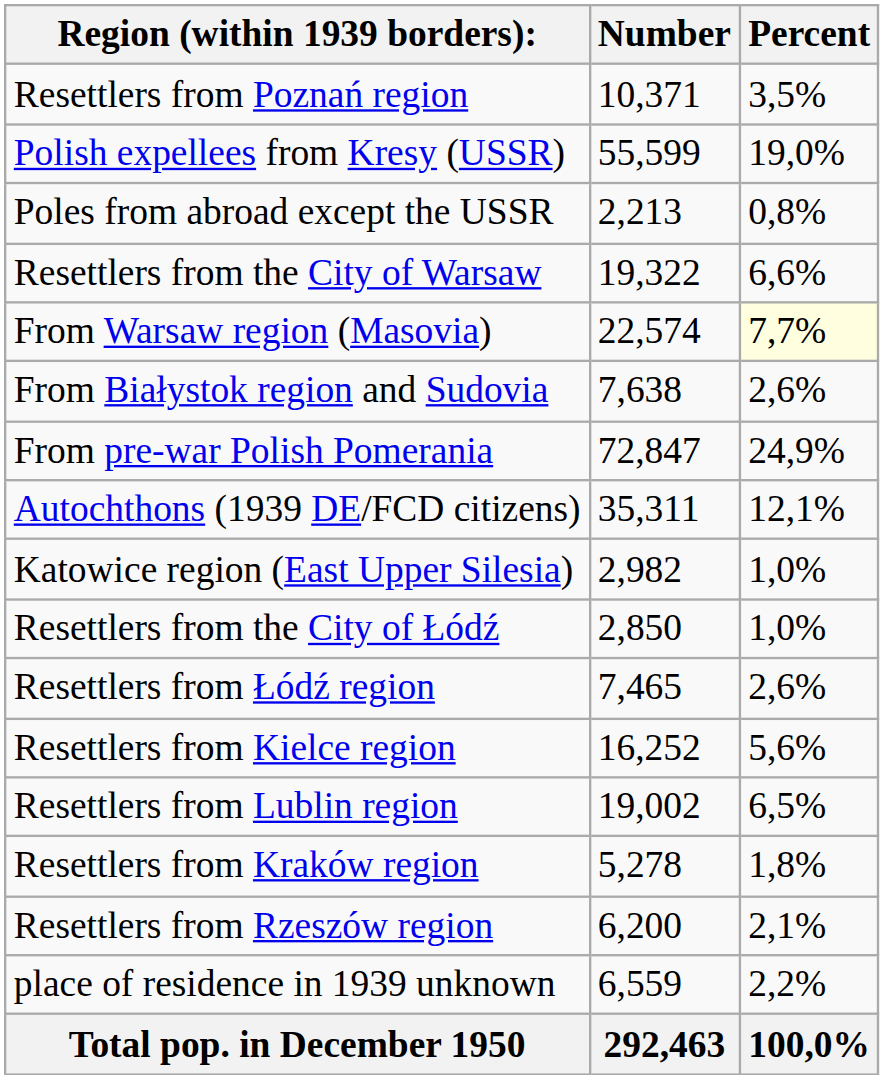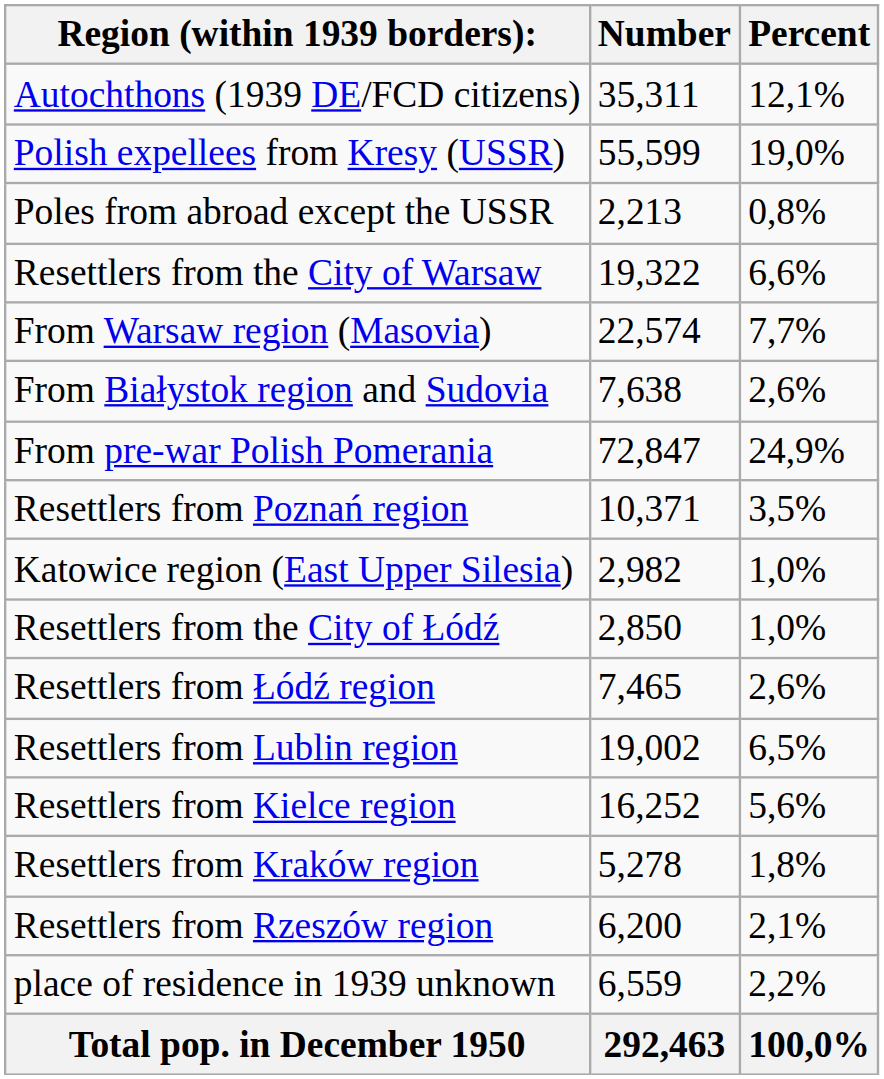rows swapped: Autochthons (1939 DE/FCD citizens) <-> Resettlers from Poznań region
From Warsaw region (Masovia) | Percent: lightyellow background -> no background
rows swapped: Resettlers from Kielce region <-> Resettlers from Lublin region
